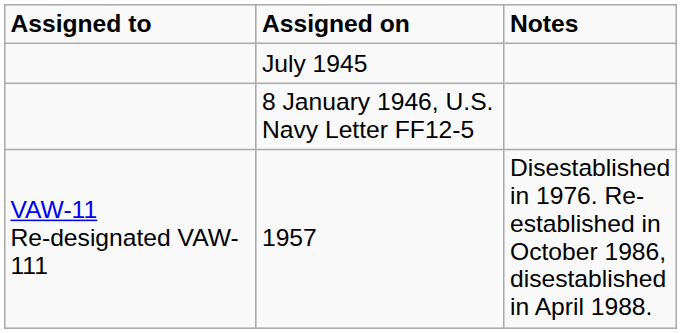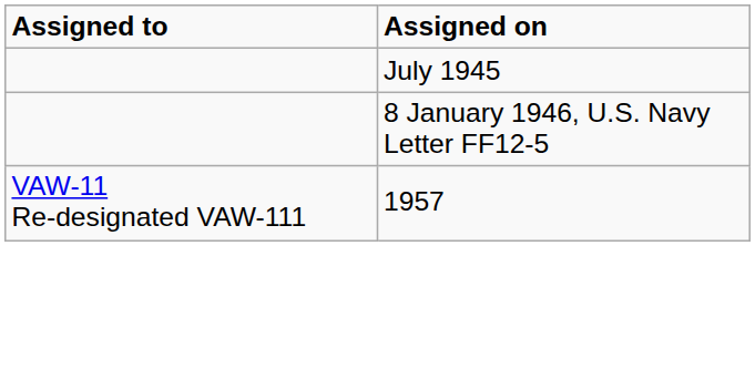- column: Notes | Disestablished in 1976. Re-established in October 1986, disestablished in April 1988.
